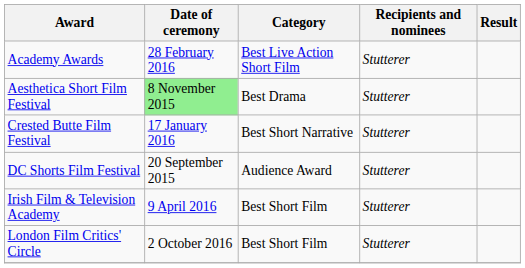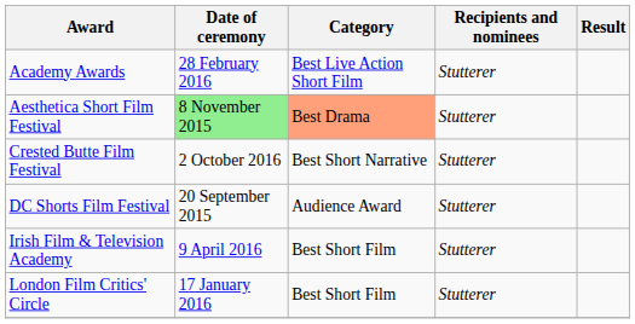Aesthetica Short Film Festival | Category: no background -> lightsalmon background
Crested Butte Film Festival | Date of ceremony: 17 January 2016 -> 2 October 2016
London Film Critics' Circle | Date of ceremony: 2 October 2016 -> 17 January 2016
